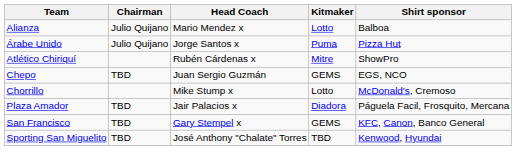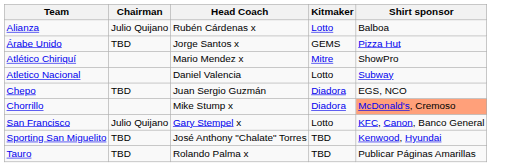Alianza | Head Coach: Mario Mendez x -> Rubén Cárdenas x
Árabe Unido | Chairman: Julio Quijano -> TBD
Árabe Unido | Kitmaker: Puma -> GEMS
Atlético Chiriquí | Head Coach: Rubén Cárdenas x -> Mario Mendez x
+ row: Atletico Nacional | Daniel Valencia | Lotto | Subway
Chepo | Kitmaker: GEMS -> Diadora
Chorrillo | Kitmaker: Lotto -> Diadora
Chorrillo | Shirt sponsor: no background -> lightsalmon background
- row: Plaza Amador | TBD | Jair Palacios x | Diadora | Páguela Facil, Frosquito, Mercana
San Francisco | Chairman: TBD -> Julio Quijano
San Francisco | Kitmaker: GEMS -> Lotto
+ row: Tauro | TBD | Rolando Palma x | TBD | Publicar Páginas Amarillas
